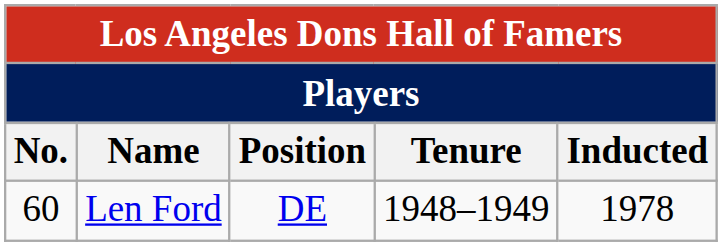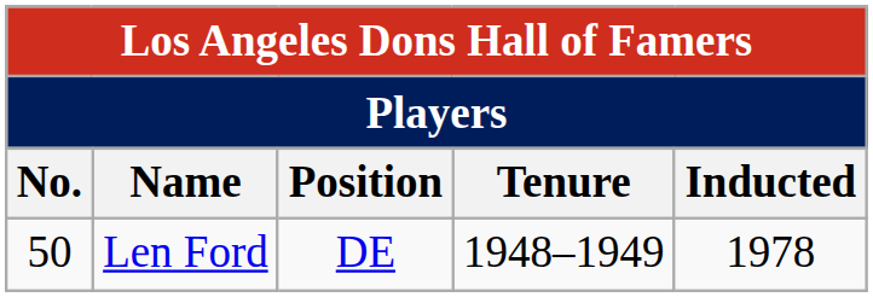Len Ford | No.: 60 -> 50
